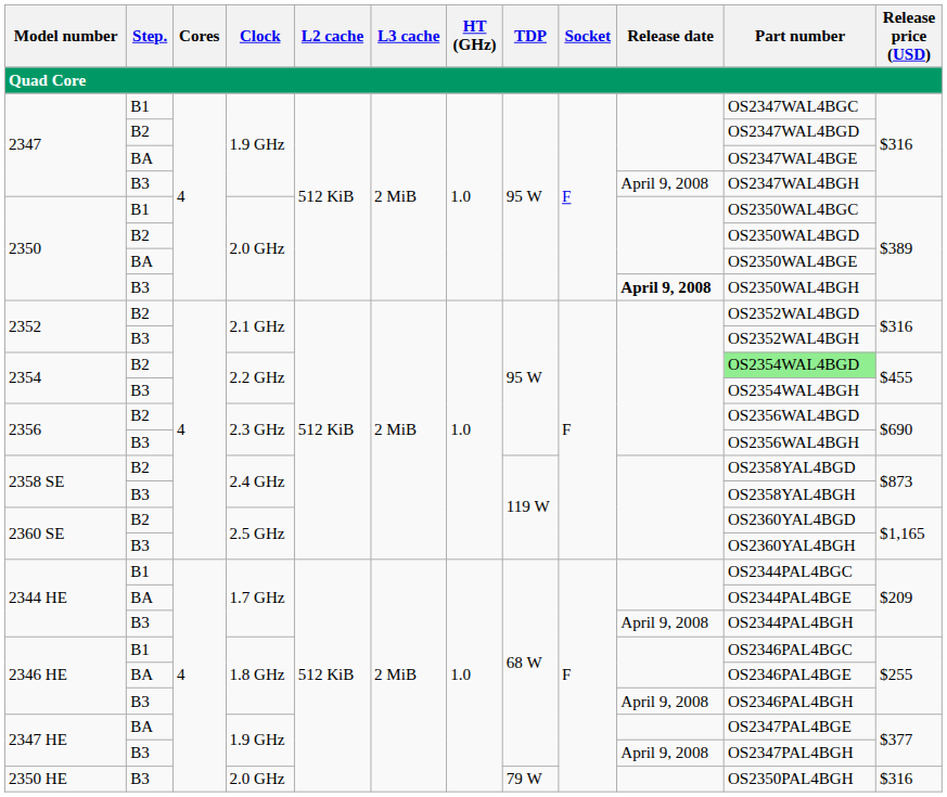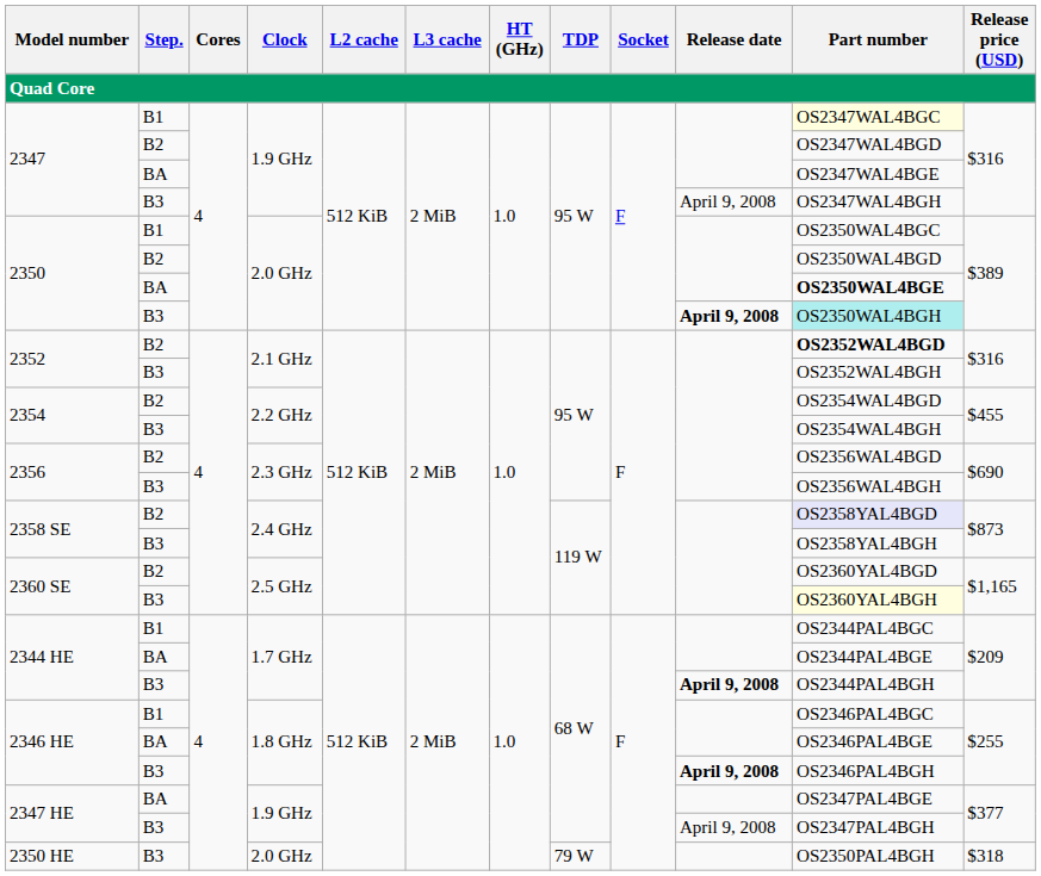2347 / B1 | Part number: no background -> lightyellow background
2350 / BA | Part number: normal -> bold
2350 / B3 | Part number: no background -> paleturquoise background
2352 / B2 | Part number: normal -> bold
2354 / B2 | Part number: lightgreen background -> no background
2358 SE / B2 | Part number: no background -> lavender background
2360 SE / B3 | Part number: no background -> lightyellow background
2344 HE / B3 | Release date: normal -> bold
2346 HE / B3 | Release date: normal -> bold
2350 HE | Release price (USD): $316 -> $318
